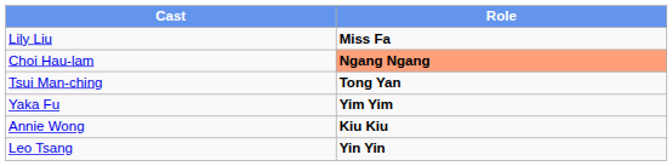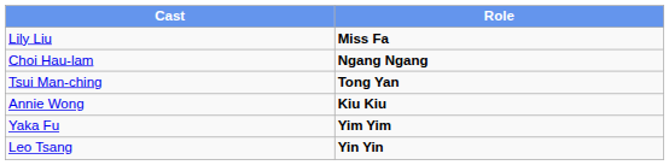Choi Hau-lam | Role: lightsalmon background -> no background
rows swapped: Annie Wong <-> Yaka Fu
